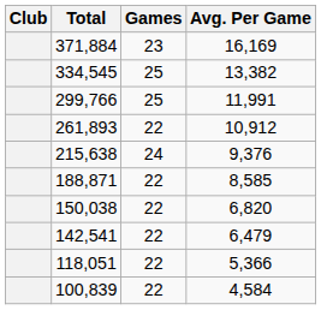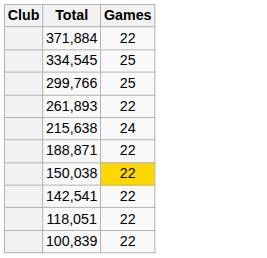- column: Avg. Per Game | 16,169 | 13,382 | 11,991 | 10,912 | 9,376 | 8,585 | 6,820 | 6,479 | 5,366 | 4,584
371,884 | Games: 23 -> 22
150,038 | Games: no background -> gold background
